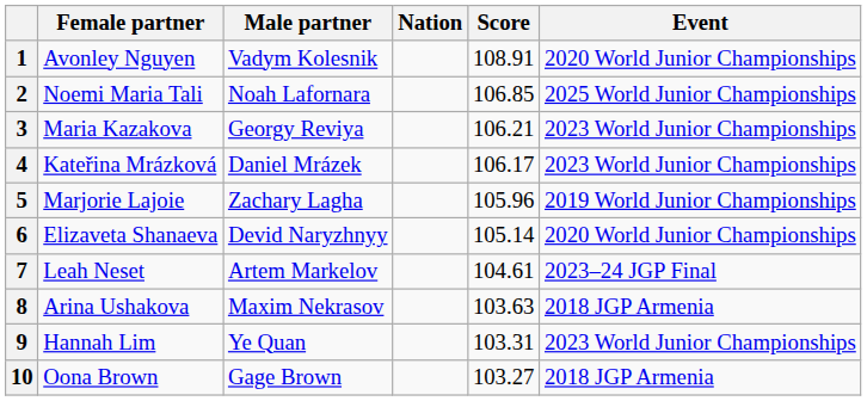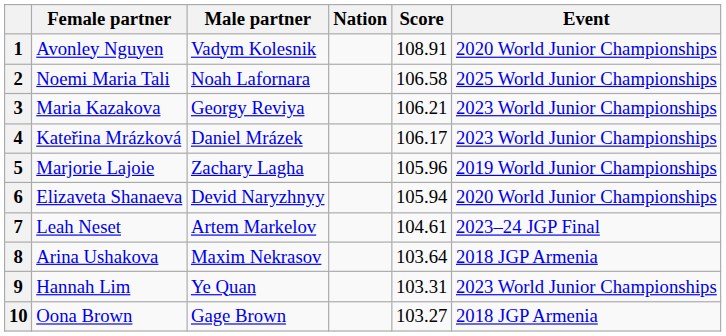2 | Score: 106.85 -> 106.58
6 | Score: 105.14 -> 105.94
8 | Score: 103.63 -> 103.64
